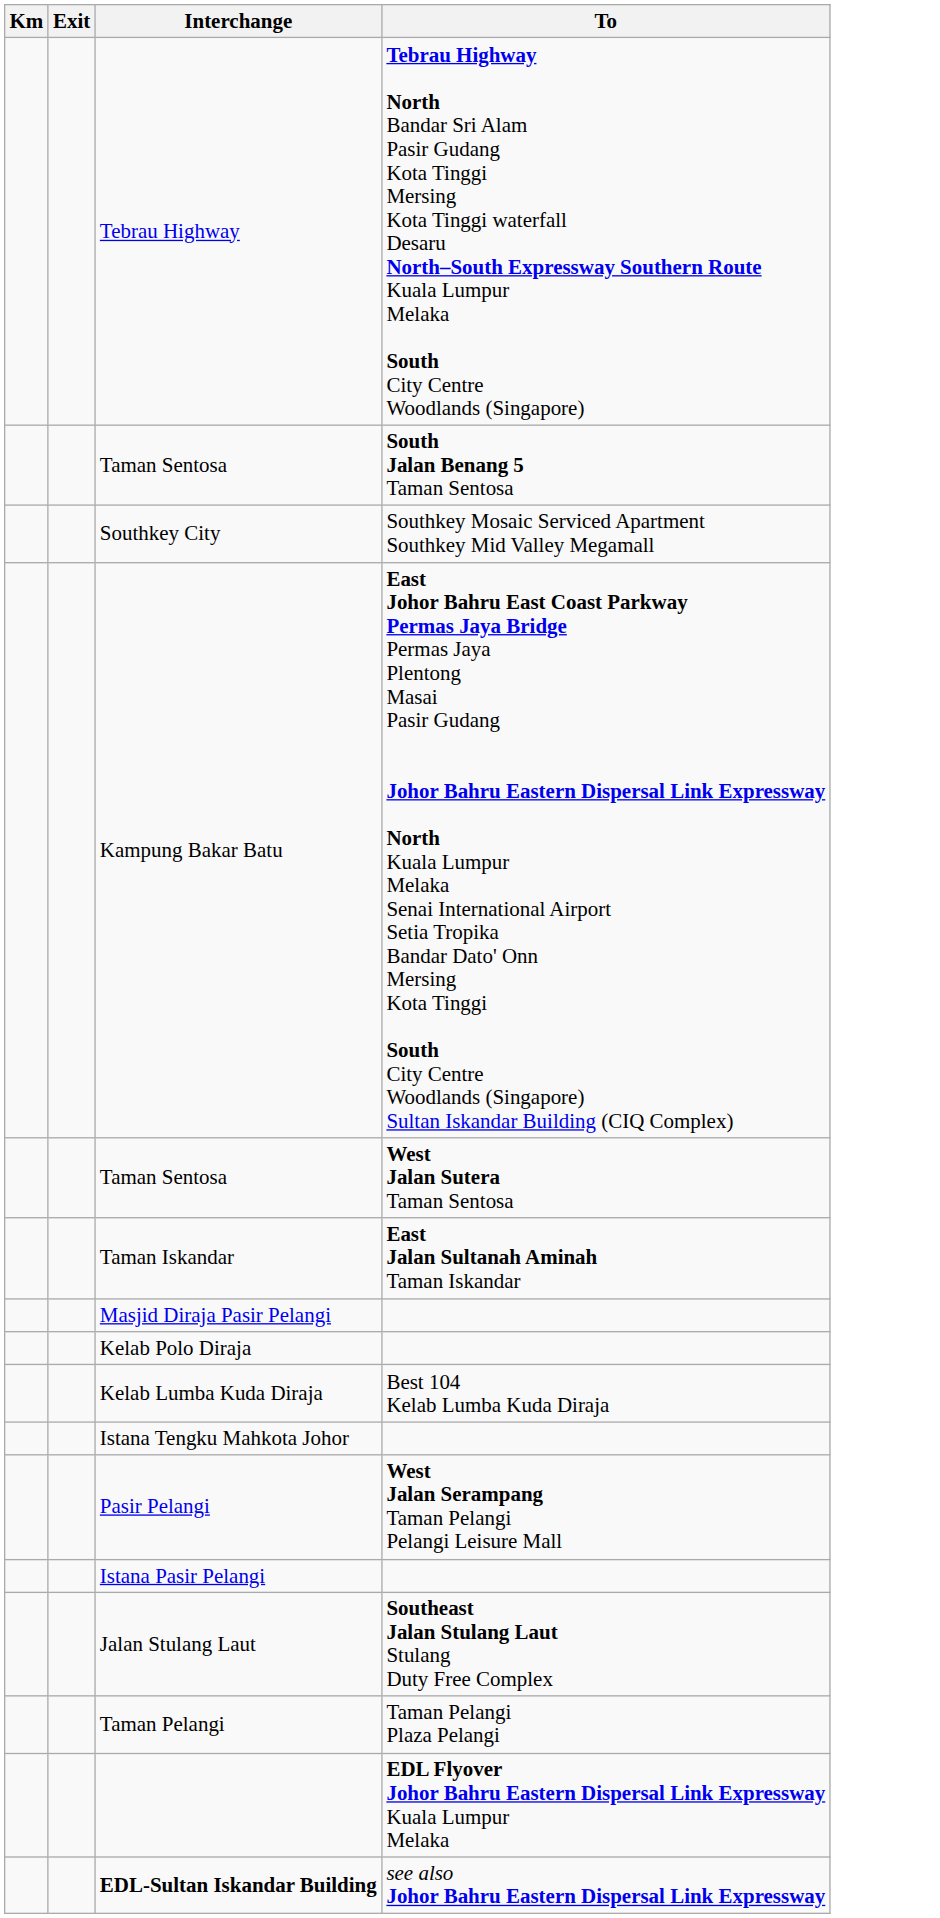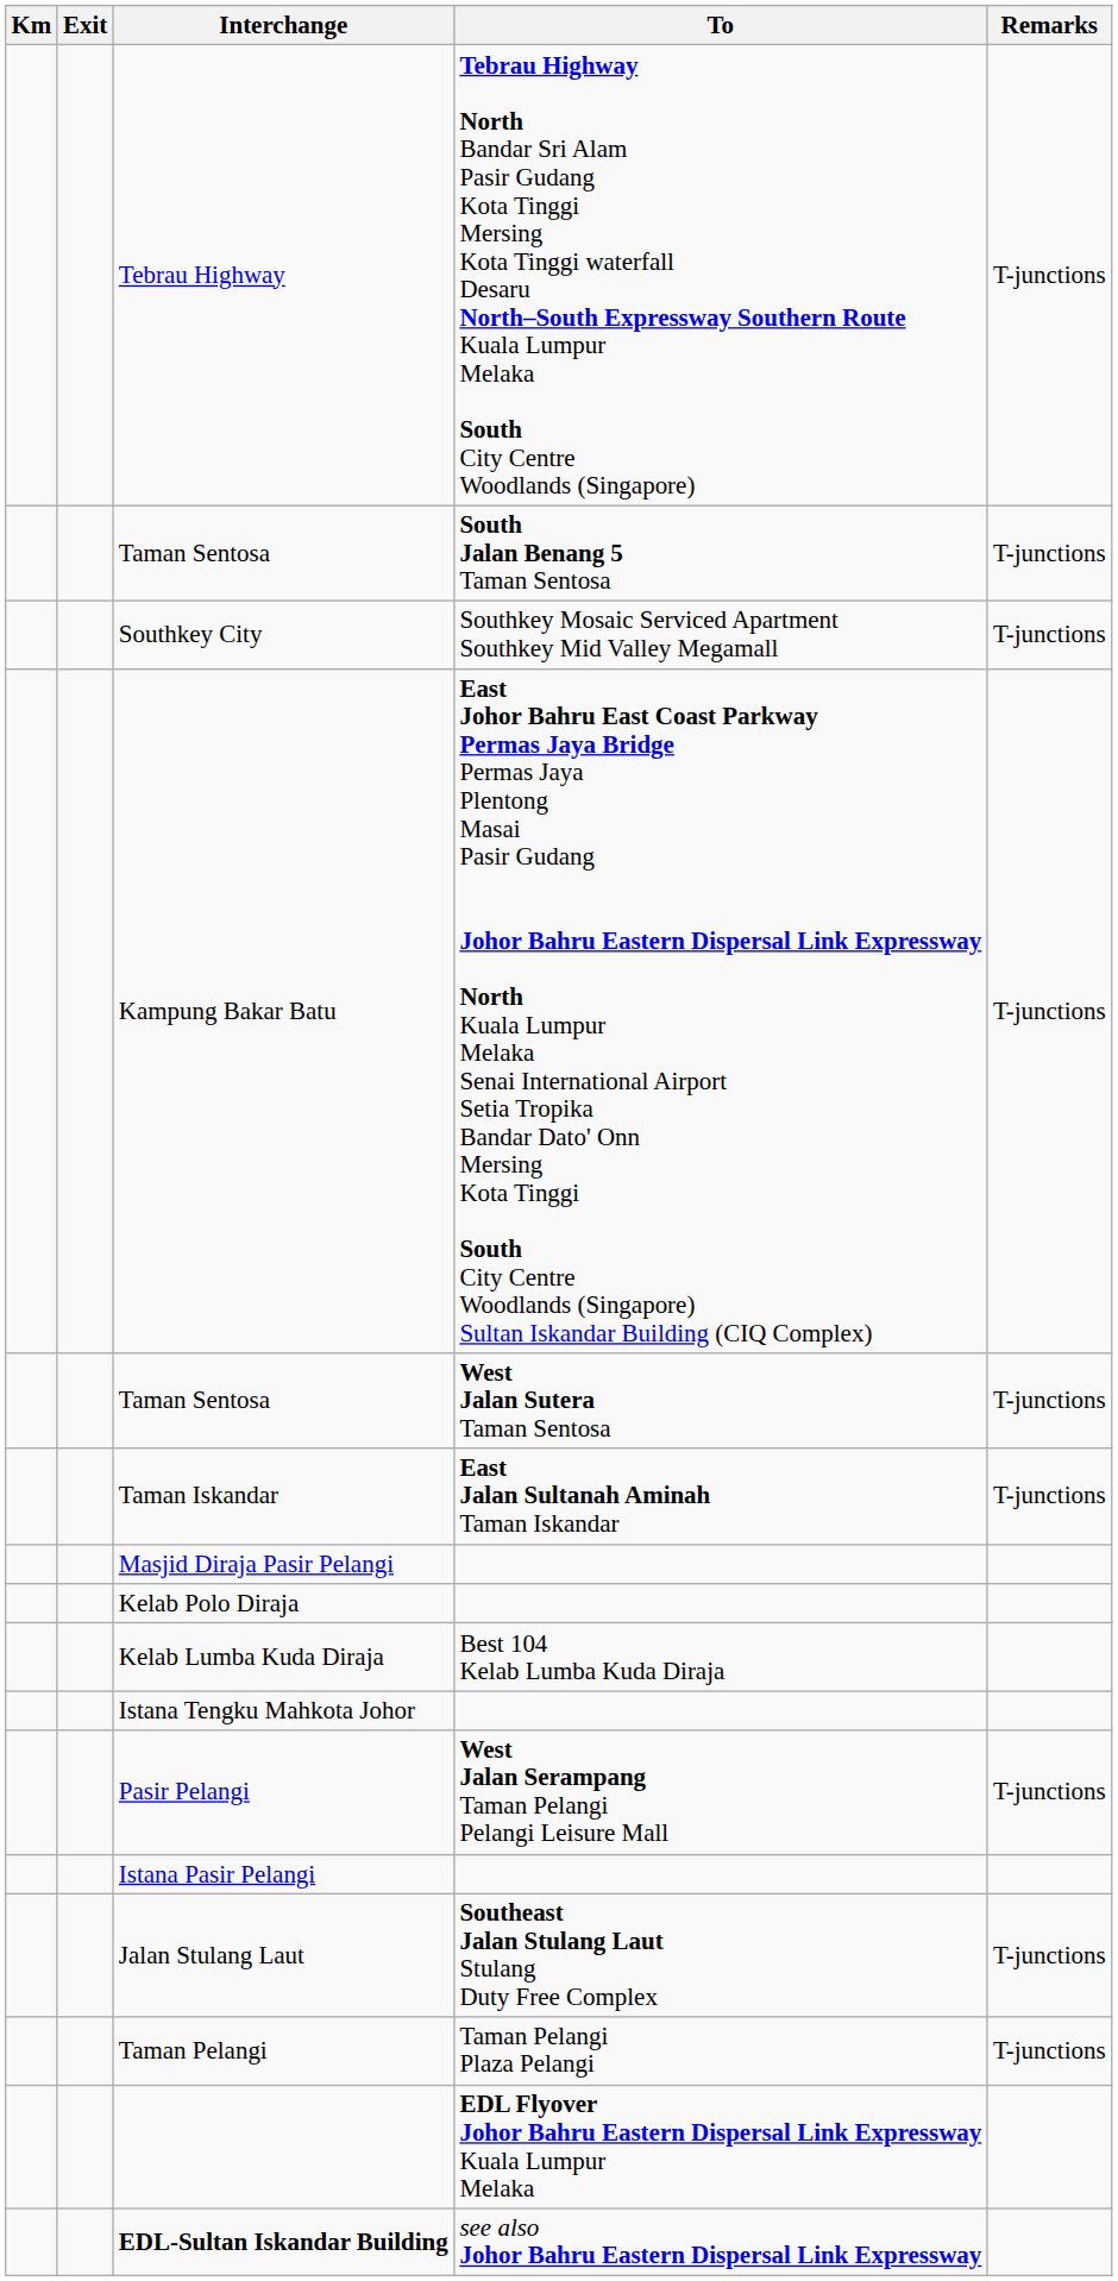+ column: Remarks | T-junctions | T-junctions | T-junctions | T-junctions | T-junctions | T-junctions | T-junctions | T-junctions | T-junctions
